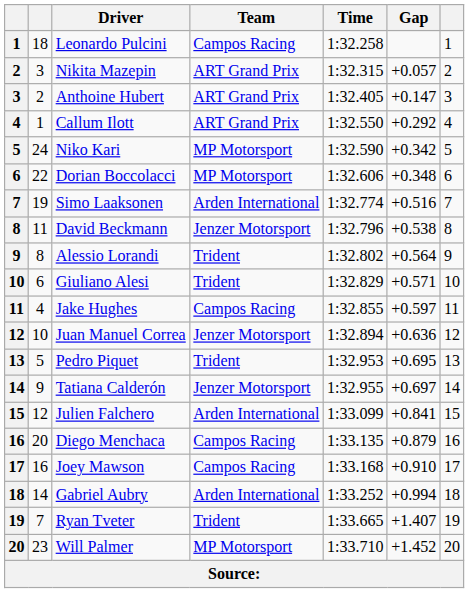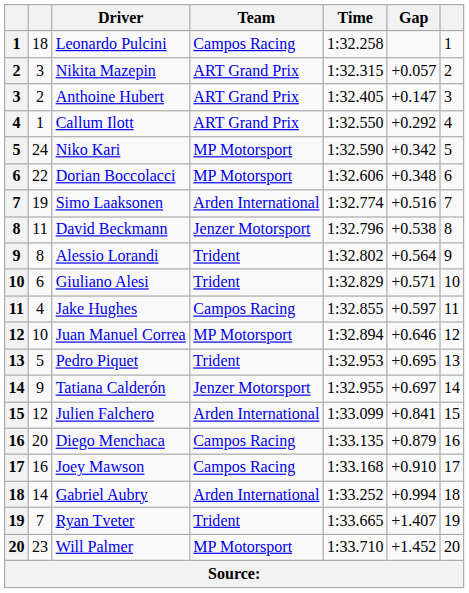Juan Manuel Correa | Team: Jenzer Motorsport -> MP Motorsport
Juan Manuel Correa | Gap: +0.636 -> +0.646
